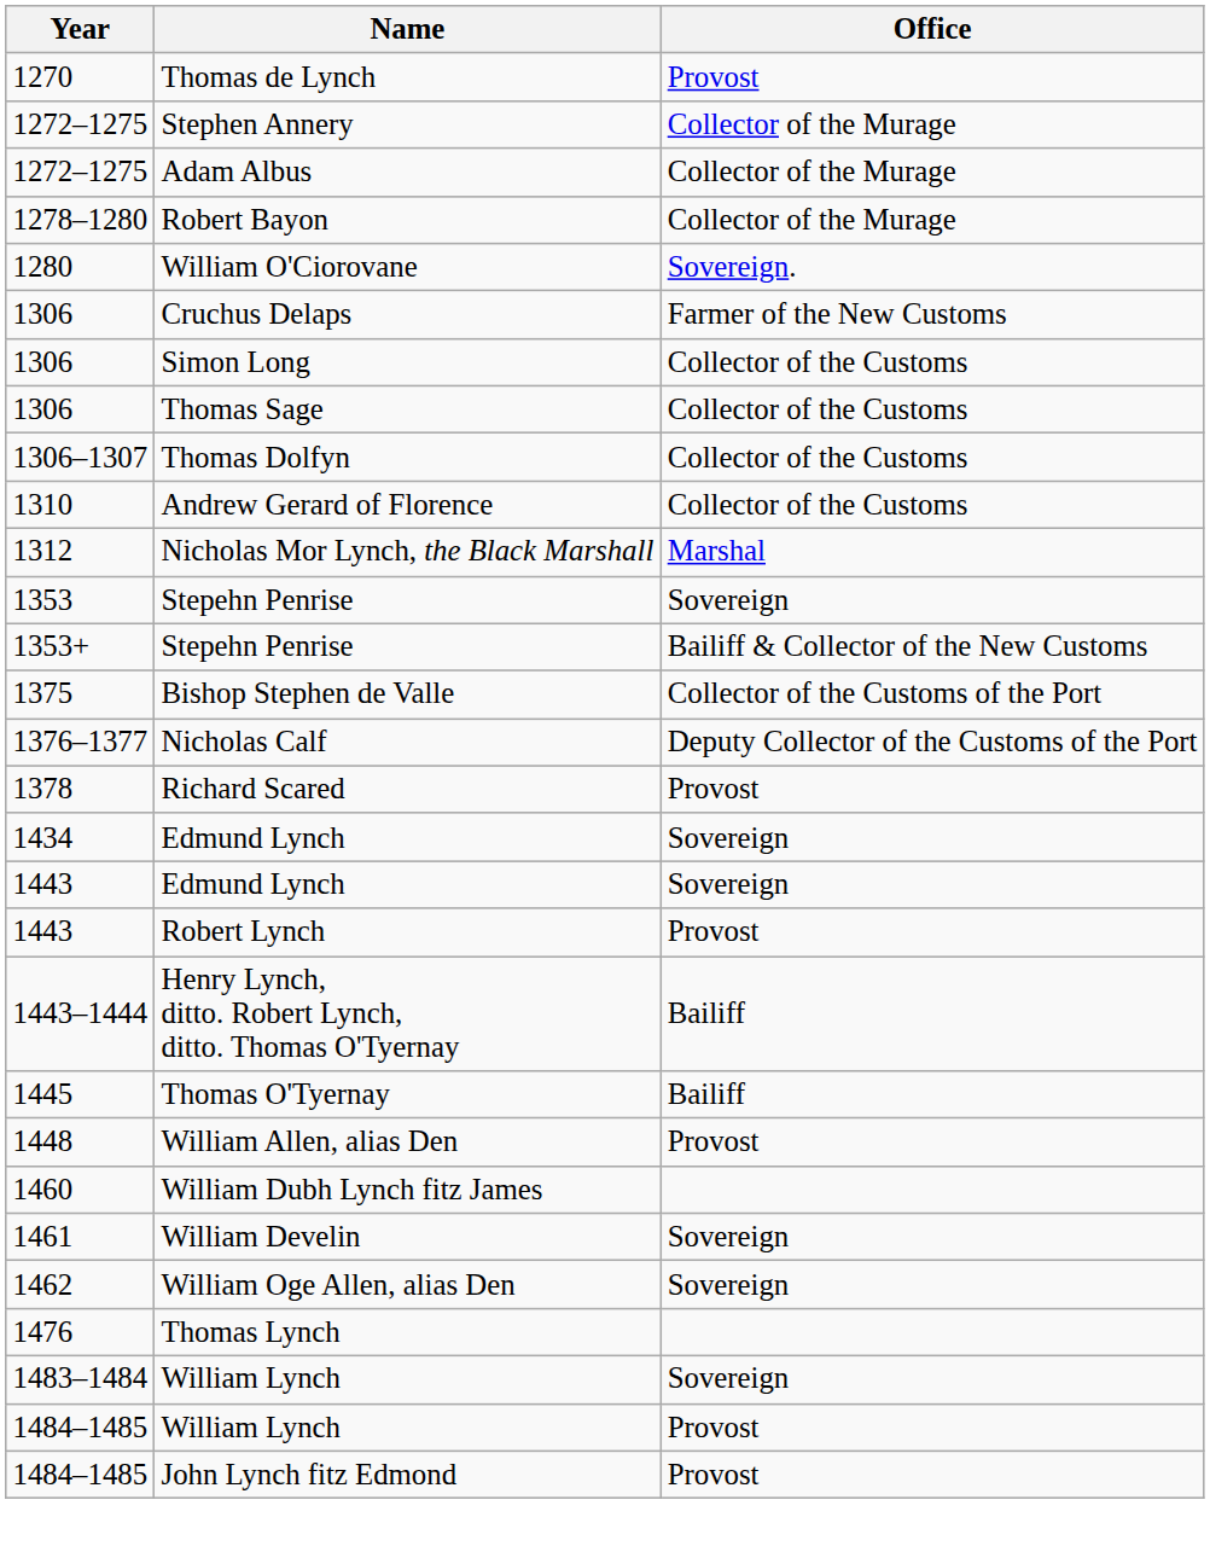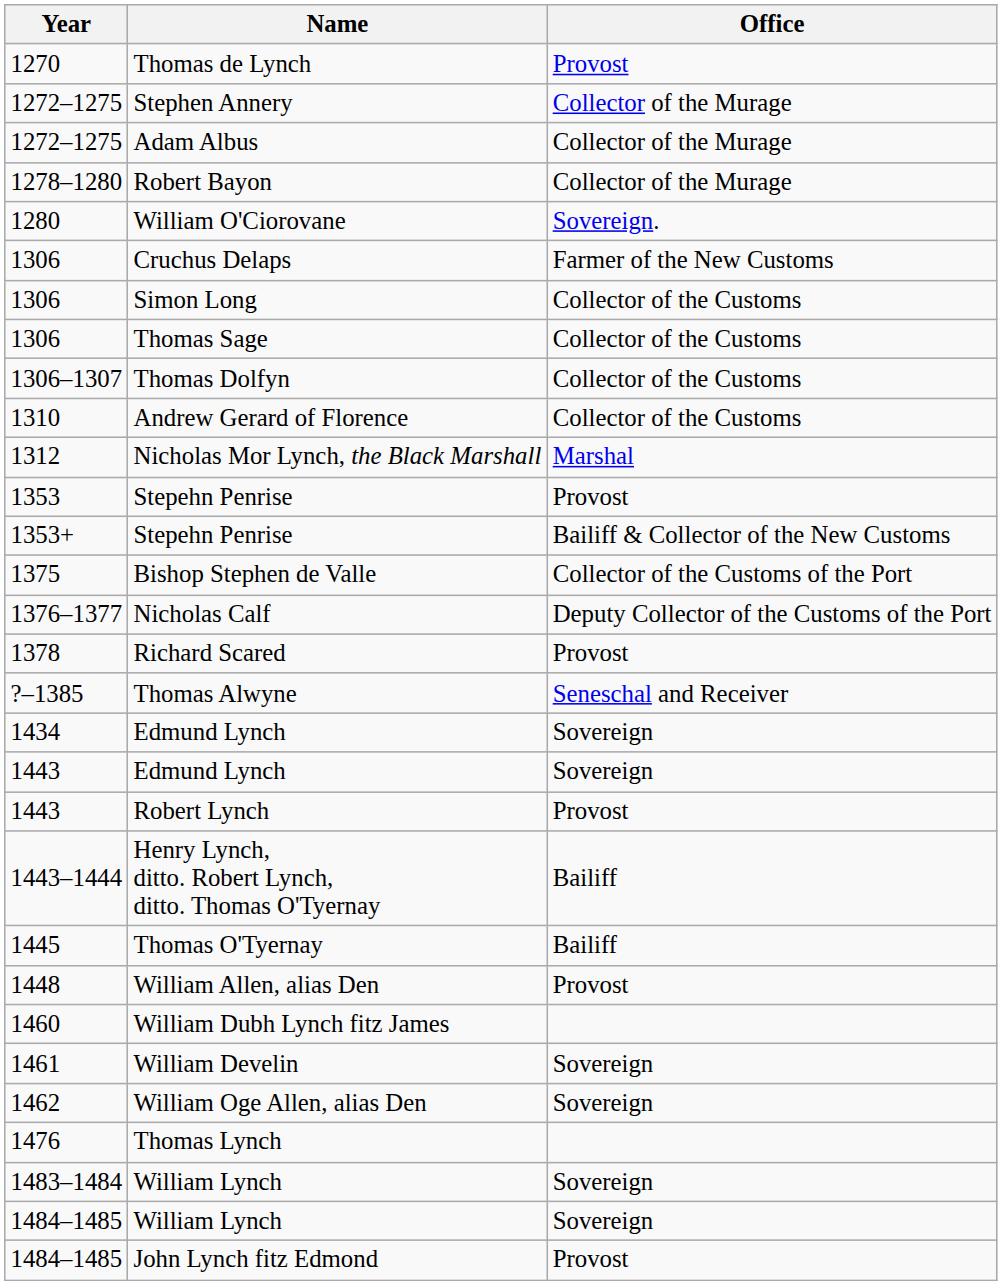1353 / Stepehn Penrise | Office: Sovereign -> Provost
+ row: ?–1385 | Thomas Alwyne | Seneschal and Receiver
1484–1485 / William Lynch | Office: Provost -> Sovereign
